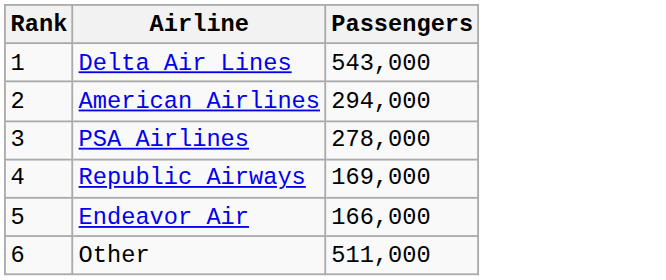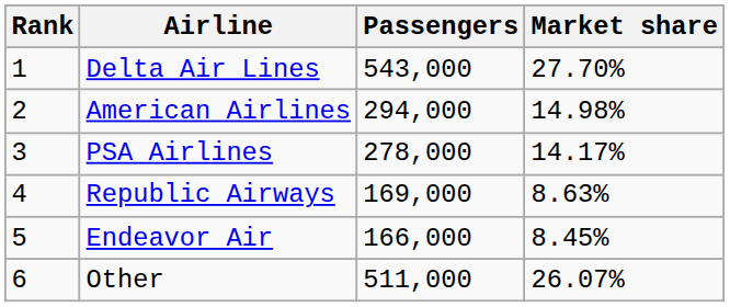+ column: Market share | 27.70% | 14.98% | 14.17% | 8.63% | 8.45% | 26.07%
